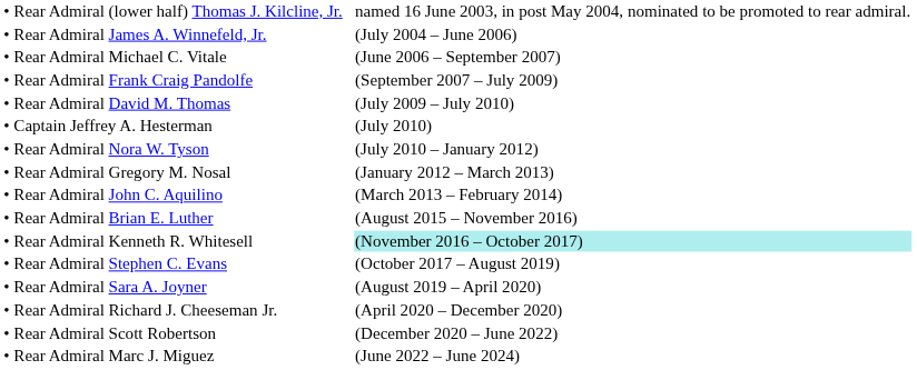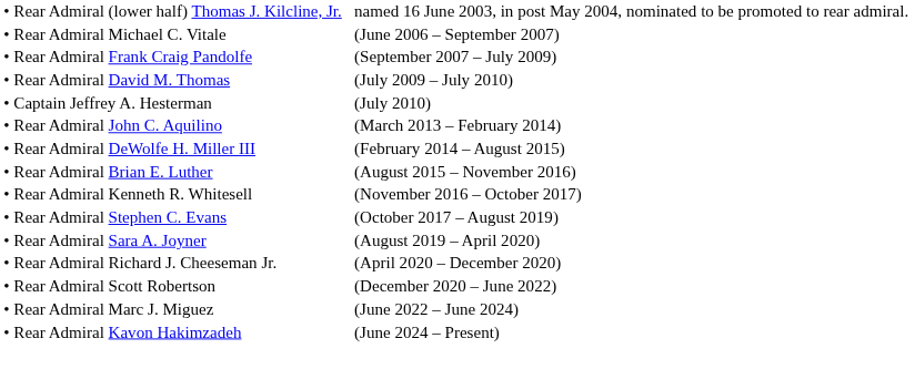- row: • Rear Admiral James A. Winnefeld, Jr. | (July 2004 – June 2006)
- row: • Rear Admiral Nora W. Tyson | (July 2010 – January 2012)
- row: • Rear Admiral Gregory M. Nosal | (January 2012 – March 2013)
+ row: • Rear Admiral DeWolfe H. Miller III | (February 2014 – August 2015)
• Rear Admiral Kenneth R. Whitesell | column 3: paleturquoise background -> no background
+ row: • Rear Admiral Kavon Hakimzadeh | (June 2024 – Present)
